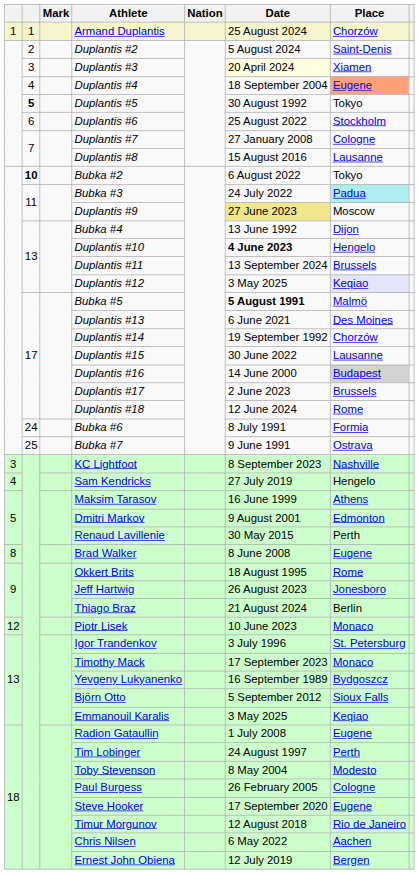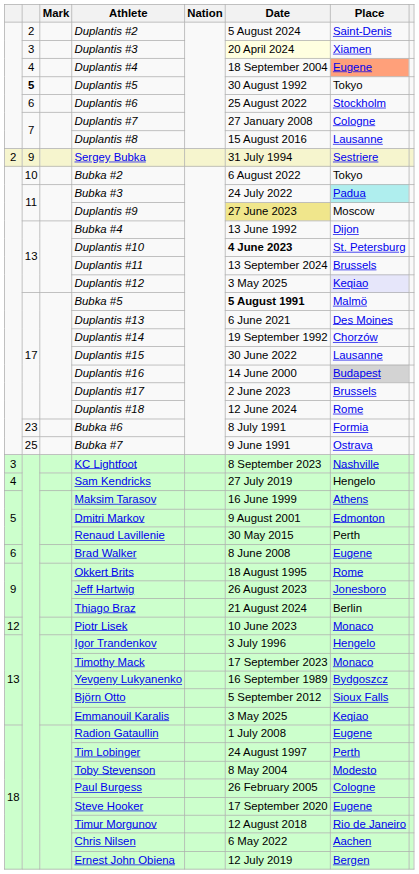- row: 1 | 1 | Armand Duplantis | 25 August 2024 | Chorzów
+ row: 2 | 9 | Sergey Bubka | 31 July 1994 | Sestriere
Bubka #2 | column 2: bold -> normal
Duplantis #10 | Place: Hengelo -> St. Petersburg
Bubka #6 | column 2: 24 -> 23
Brad Walker | column 1: 8 -> 6
Igor Trandenkov | Place: St. Petersburg -> Hengelo
